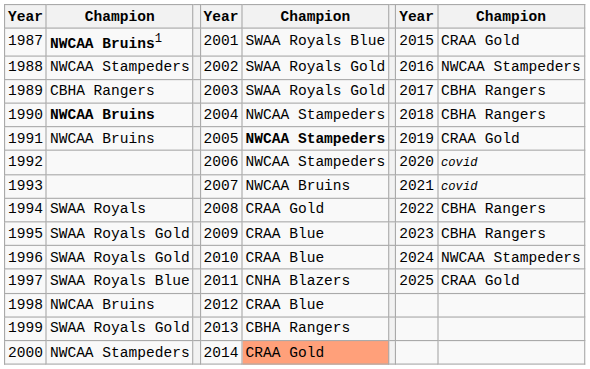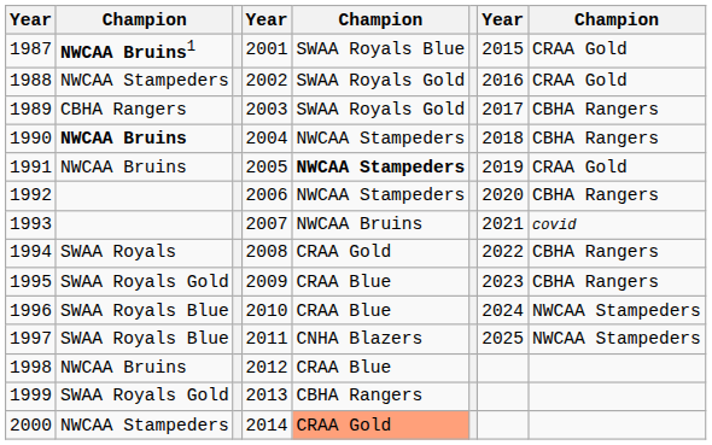1988 | column 8: NWCAA Stampeders -> CRAA Gold
1992 | column 8: covid -> CBHA Rangers
1996 | column 2: SWAA Royals Gold -> SWAA Royals Blue
1997 | column 8: CRAA Gold -> NWCAA Stampeders
